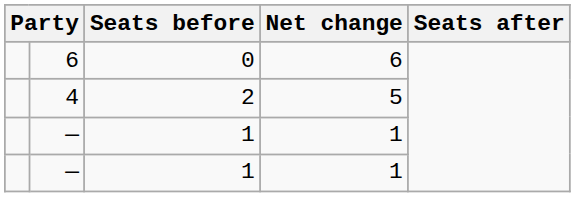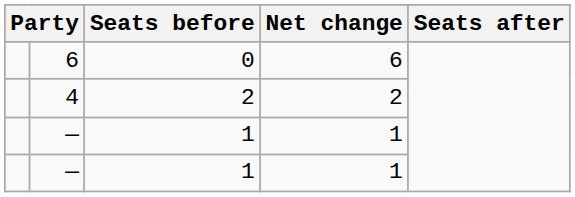4 | Net change: 5 -> 2
